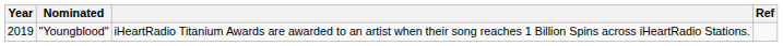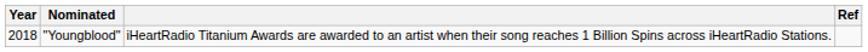"Youngblood" | Year: 2019 -> 2018
